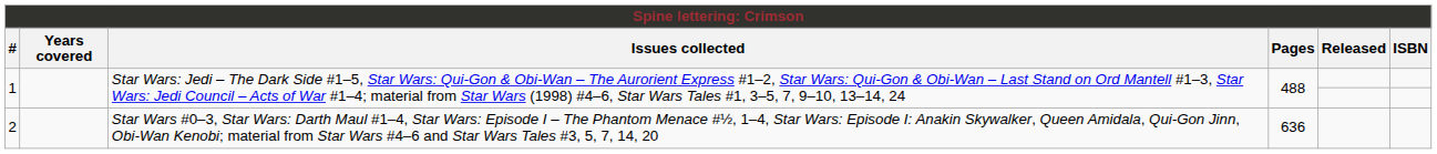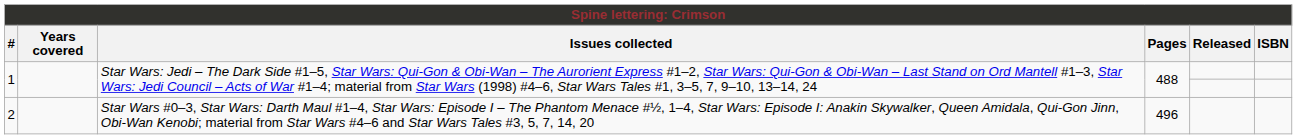2 | Pages: 636 -> 496
